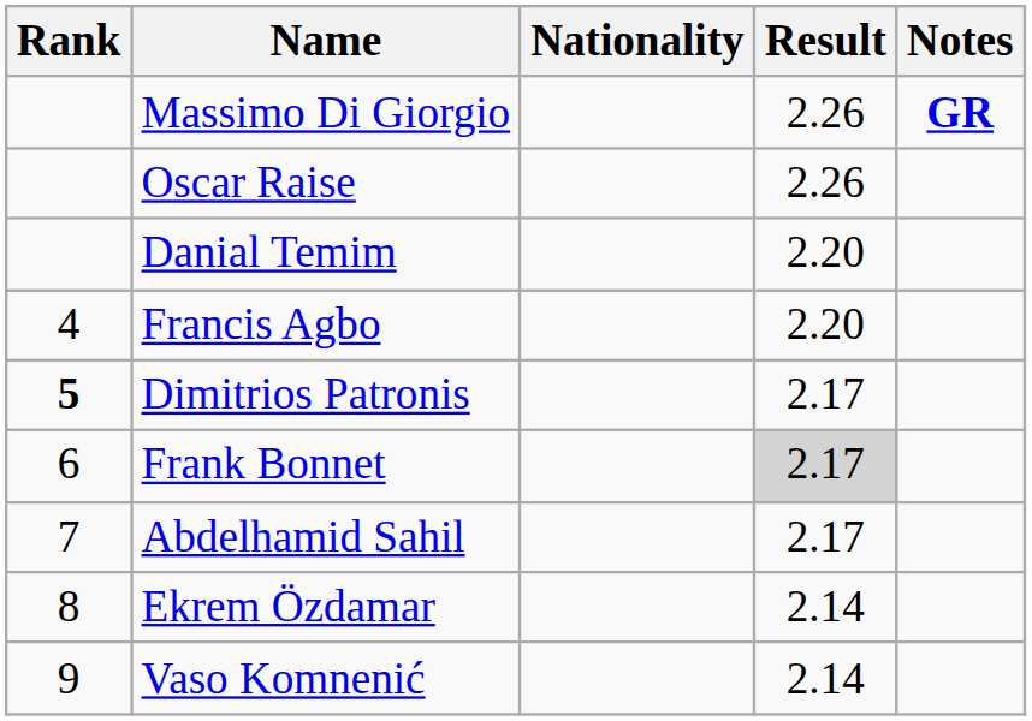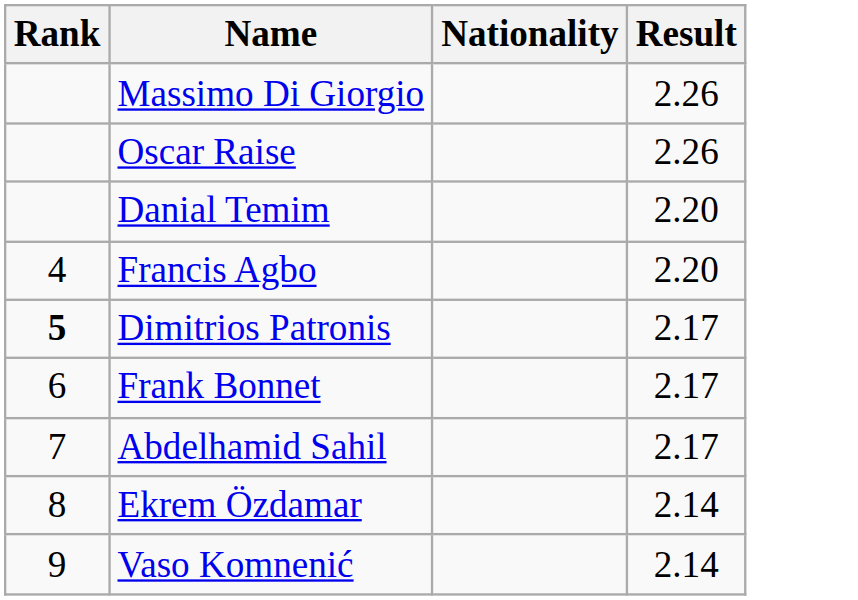- column: Notes | GR
Frank Bonnet | Result: lightgrey background -> no background
